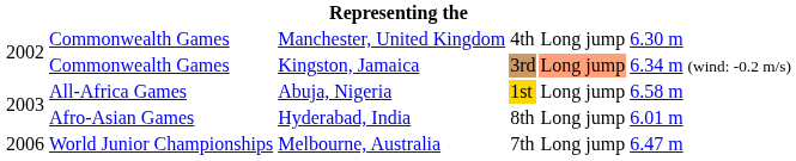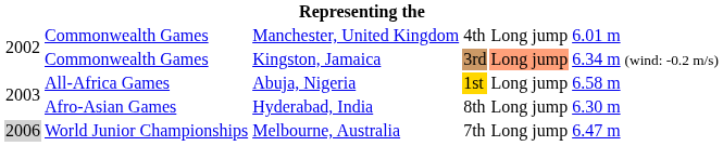Manchester, United Kingdom | column 6: 6.30 m -> 6.01 m
Hyderabad, India | column 6: 6.01 m -> 6.30 m
Melbourne, Australia | column 1: no background -> lightgrey background
